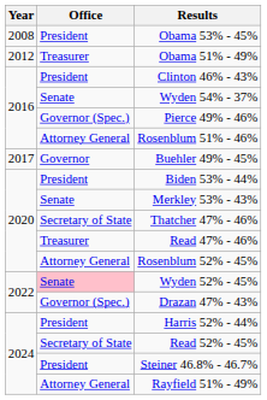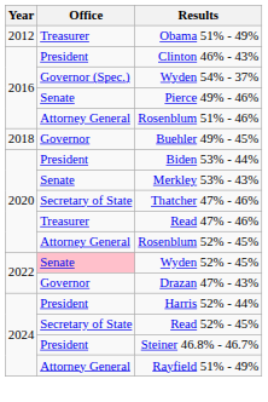- row: 2008 | President | Obama 53% - 45%
Wyden 54% - 37% | Office: Senate -> Governor (Spec.)
Pierce 49% - 46% | Office: Governor (Spec.) -> Senate
Buehler 49% - 45% | Year: 2017 -> 2018
Drazan 47% - 43% | Office: Governor (Spec.) -> Governor
